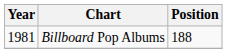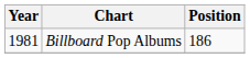Billboard Pop Albums | Position: 188 -> 186
